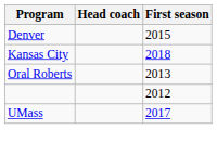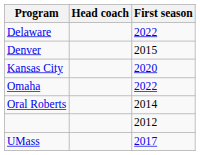+ row: Delaware | 2022
Kansas City | First season: 2018 -> 2020
+ row: Omaha | 2022
Oral Roberts | First season: 2013 -> 2014
